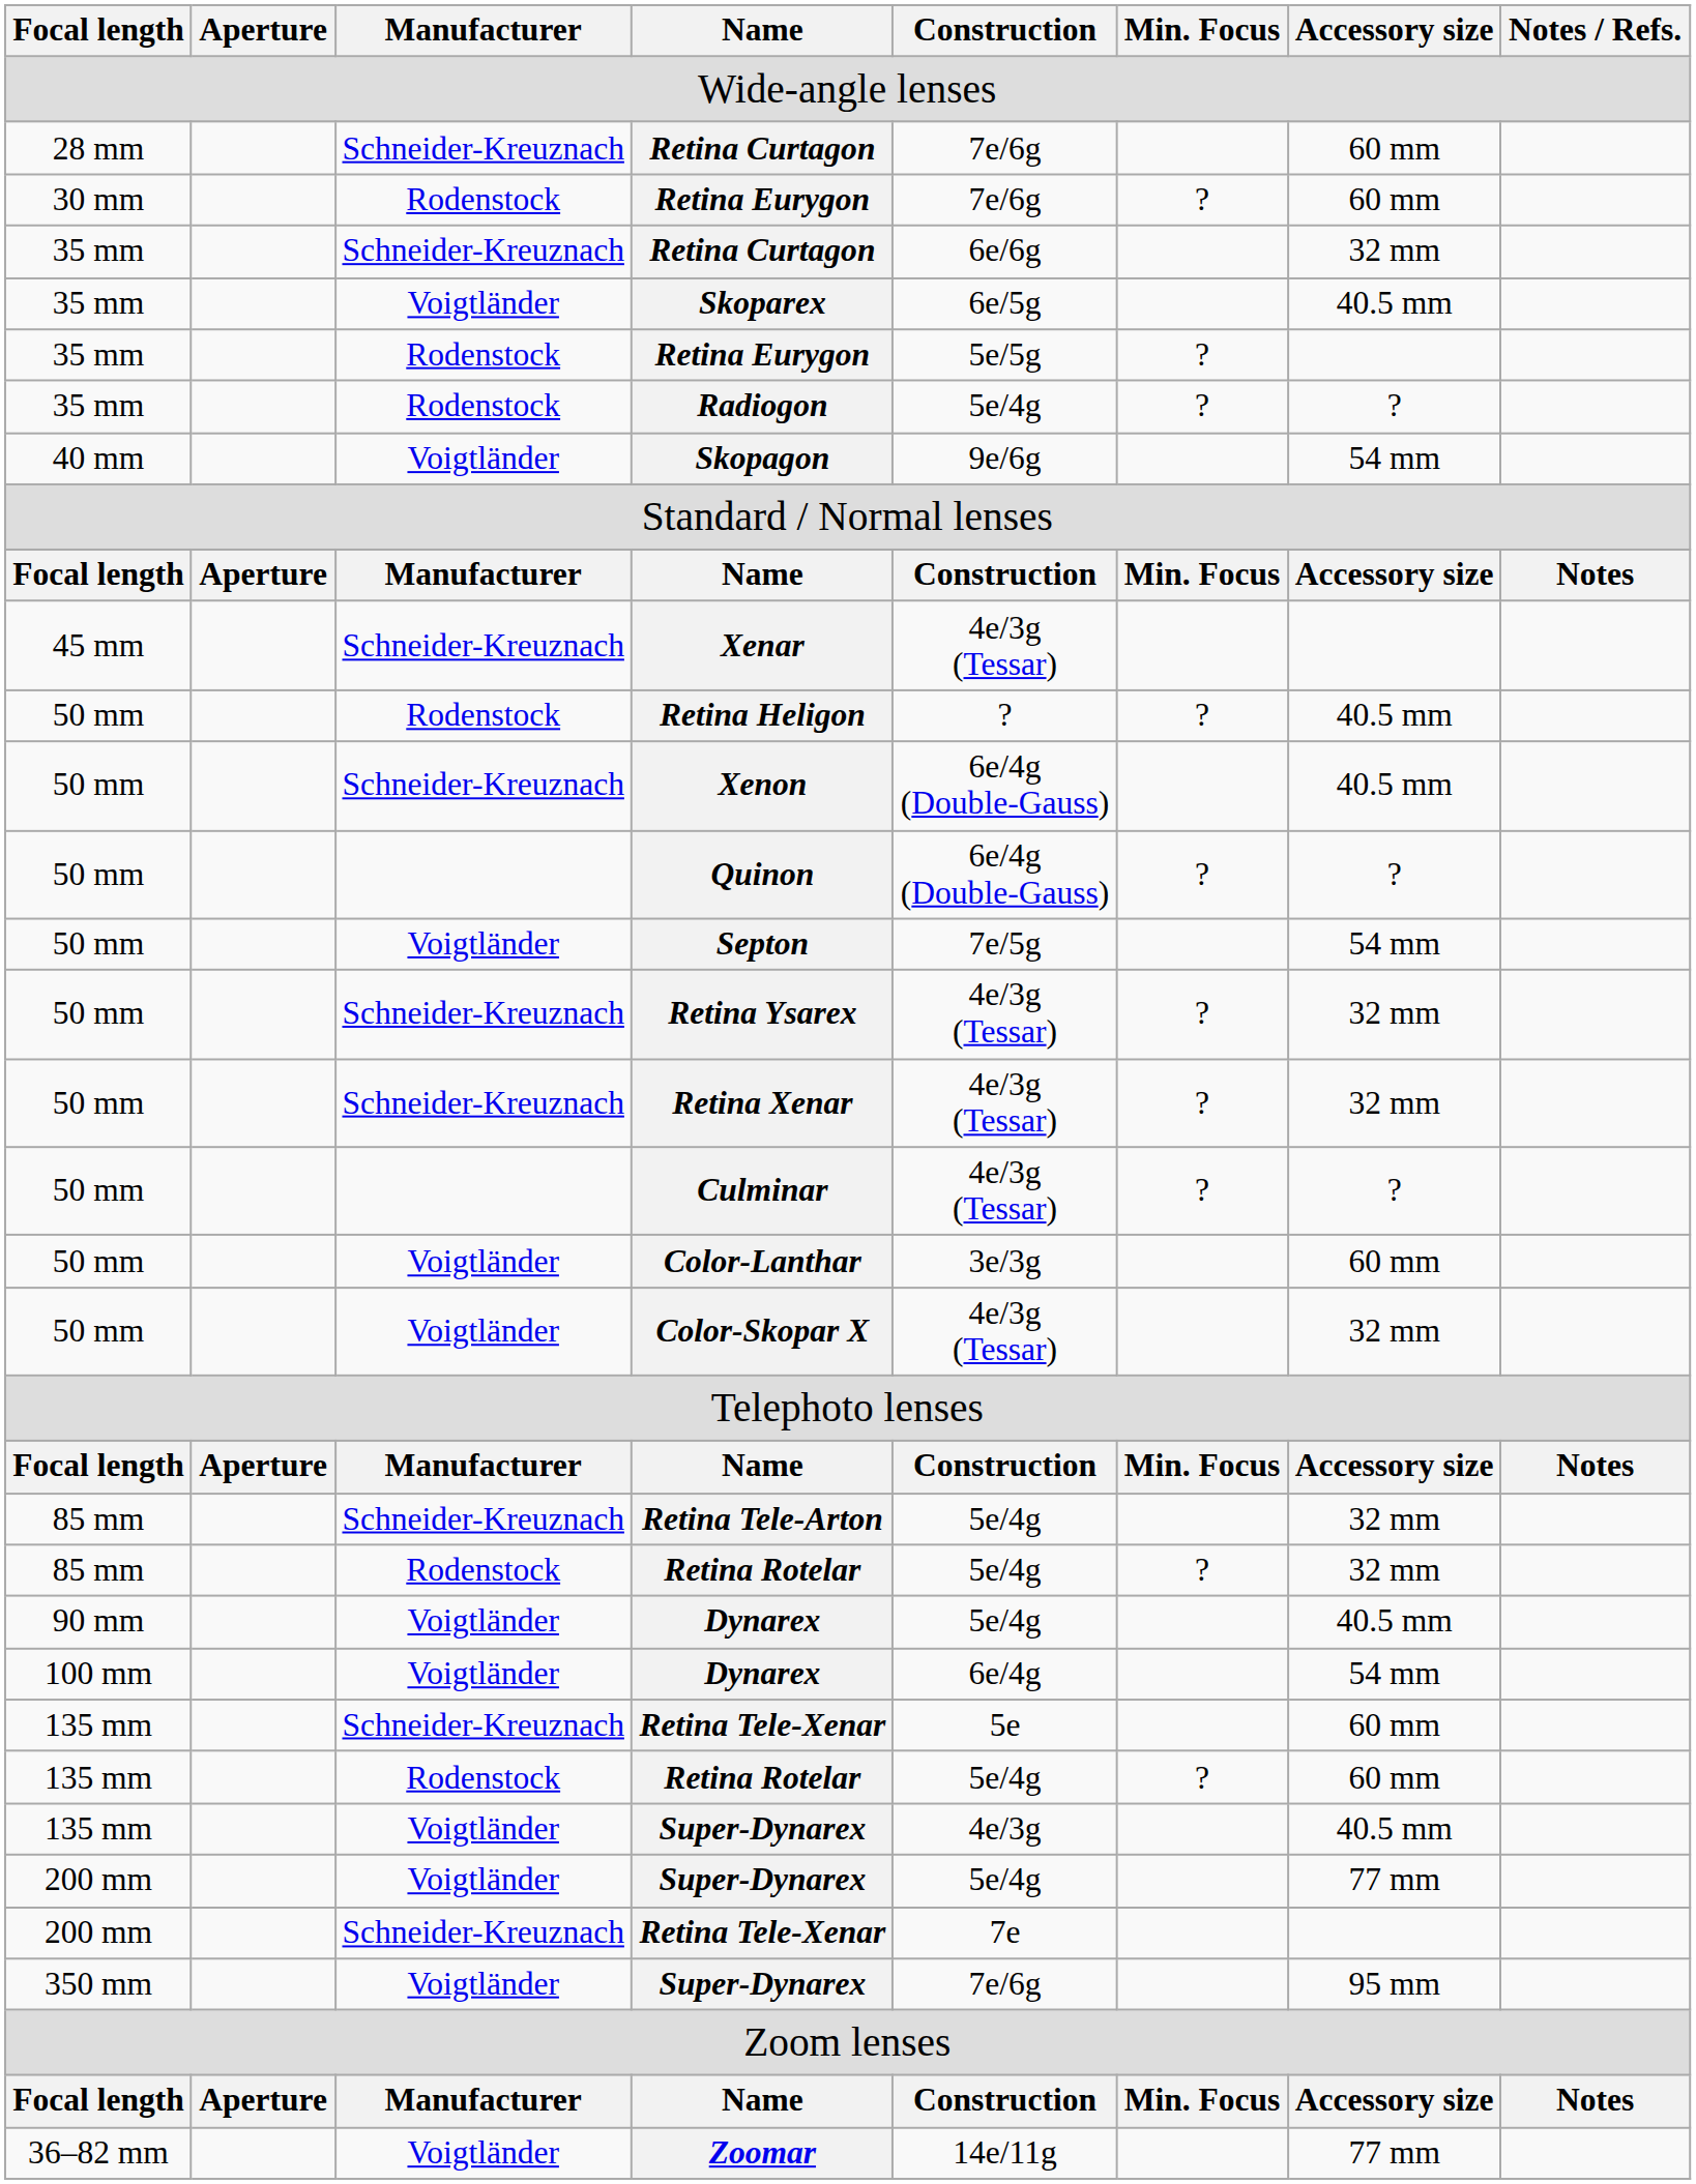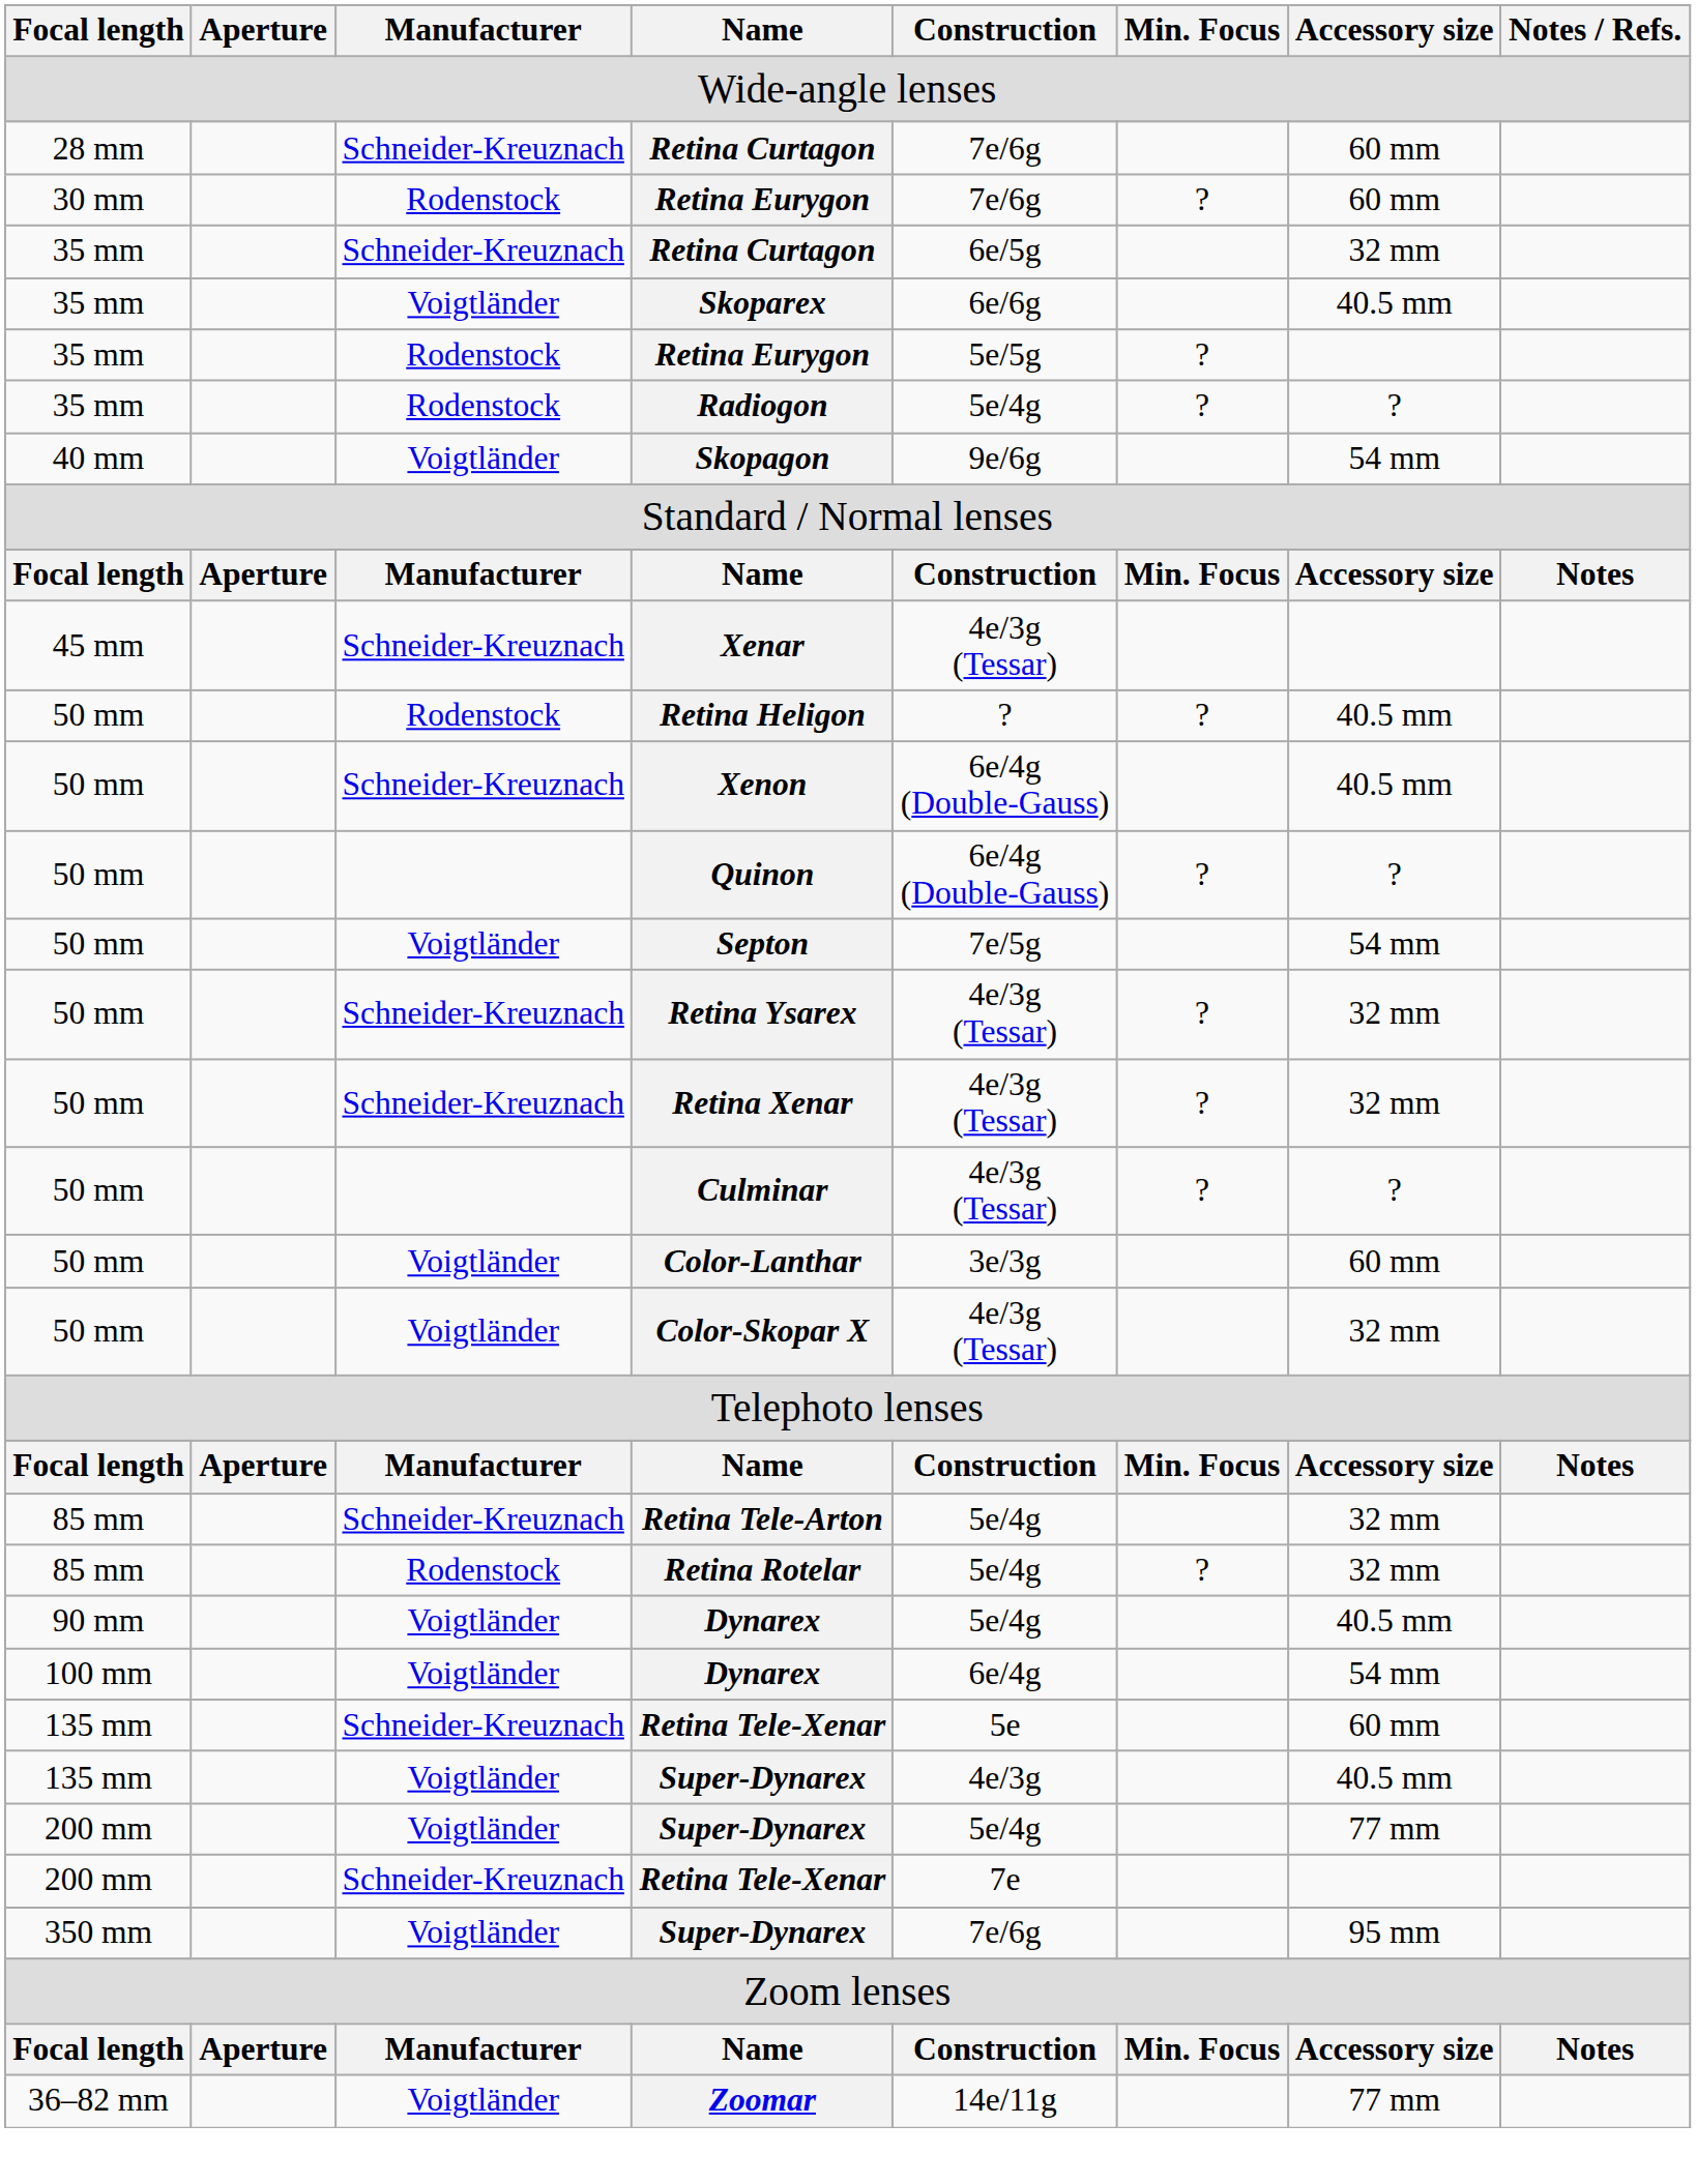35 mm / Retina Curtagon | Construction: 6e/6g -> 6e/5g
Skoparex | Construction: 6e/5g -> 6e/6g
- row: 135 mm | Rodenstock | Retina Rotelar | 5e/4g | ? | 60 mm
